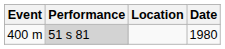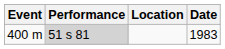400 m | Date: 1980 -> 1983
